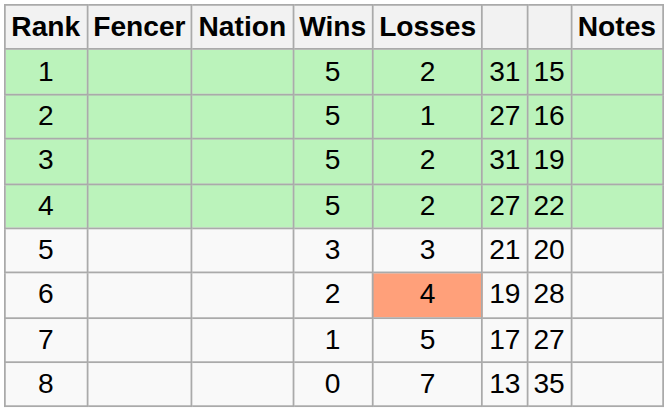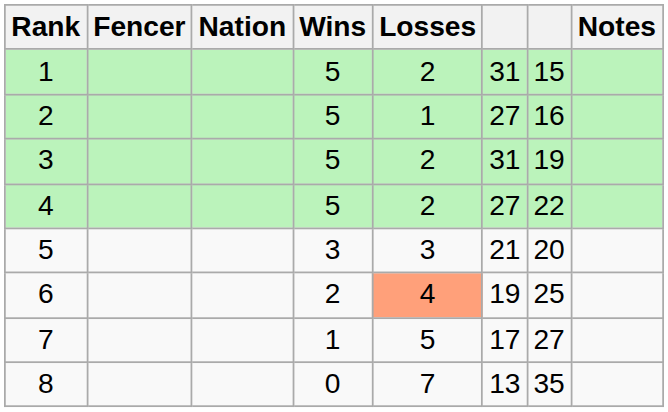6 | column 7: 28 -> 25
